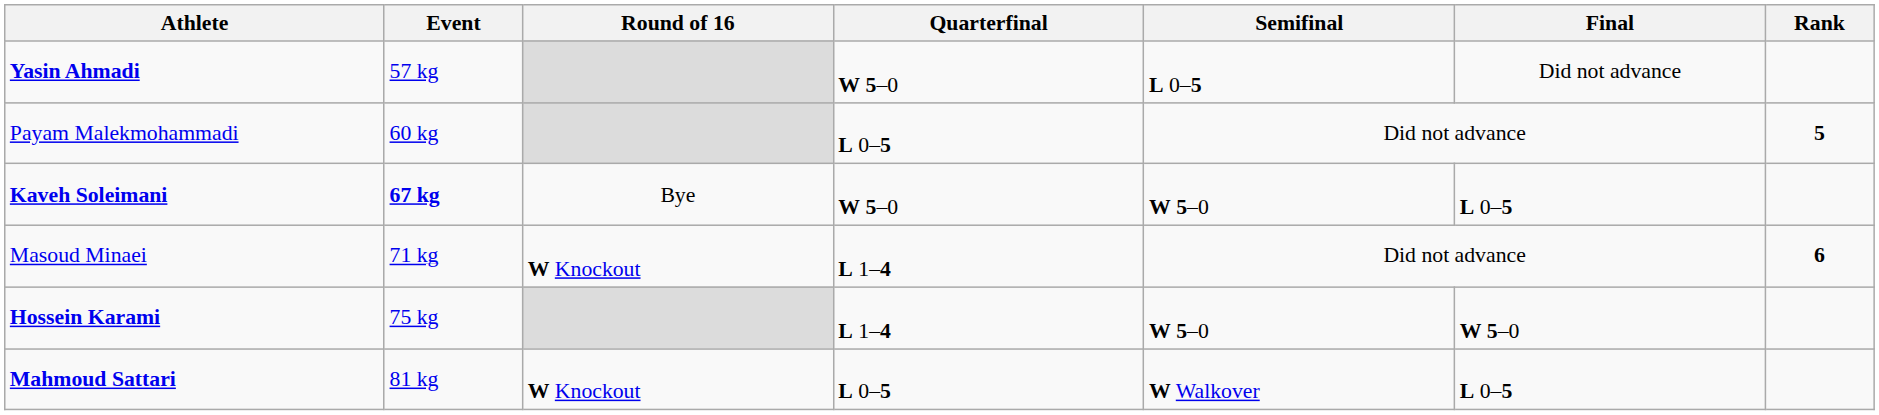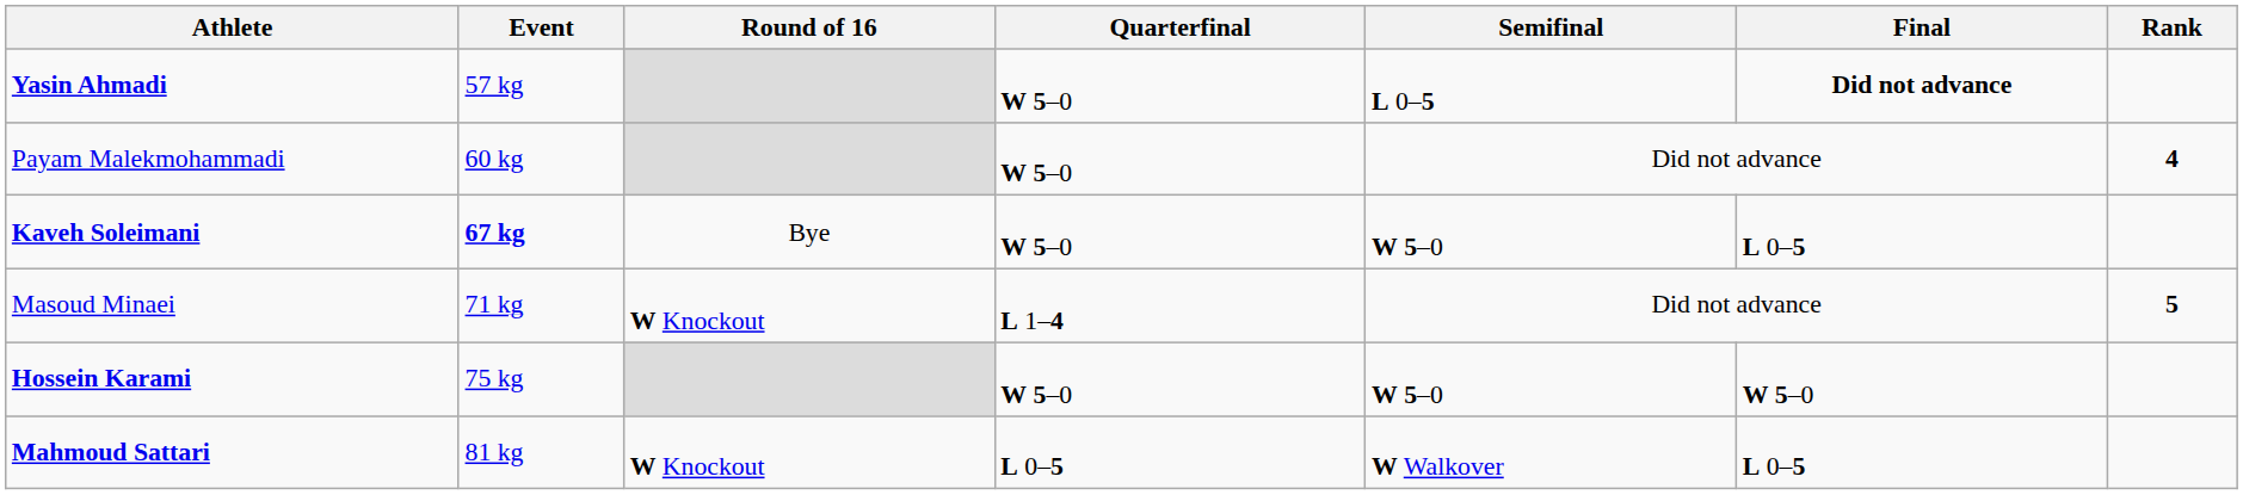Yasin Ahmadi | Final: normal -> bold
Payam Malekmohammadi | Quarterfinal: L 0–5 -> W 5–0
Payam Malekmohammadi | Rank: 5 -> 4
Masoud Minaei | Rank: 6 -> 5
Hossein Karami | Quarterfinal: L 1–4 -> W 5–0
